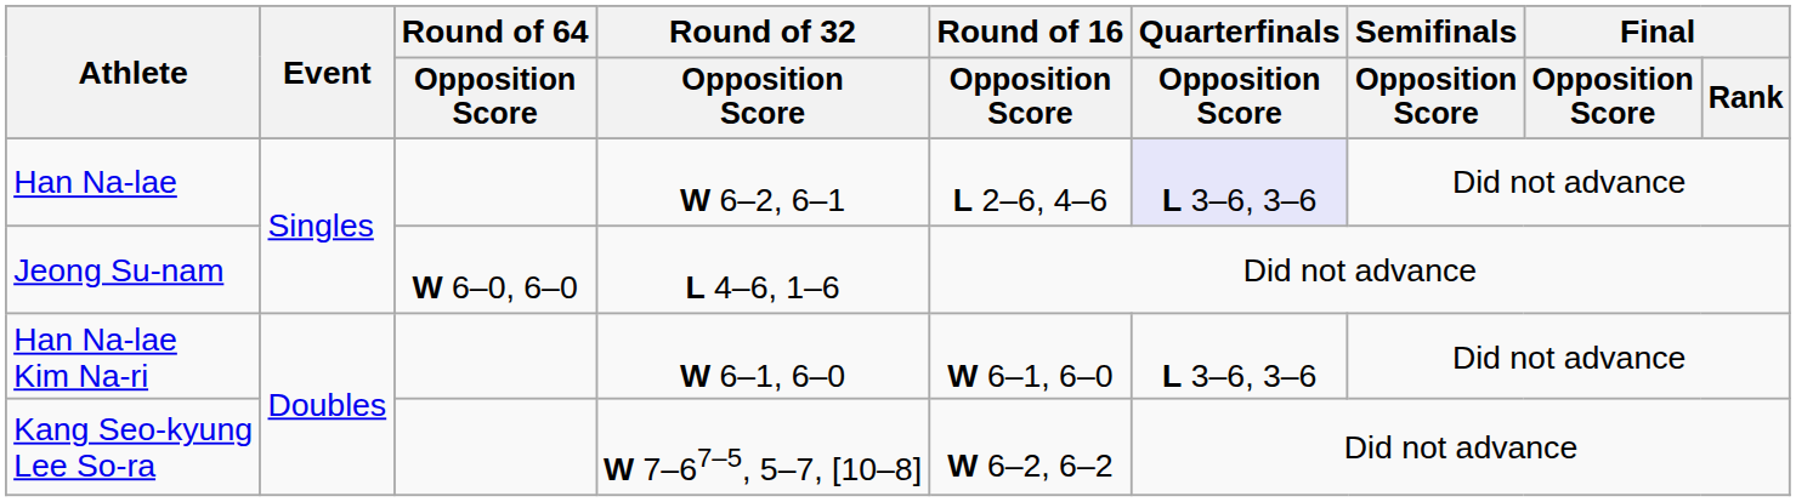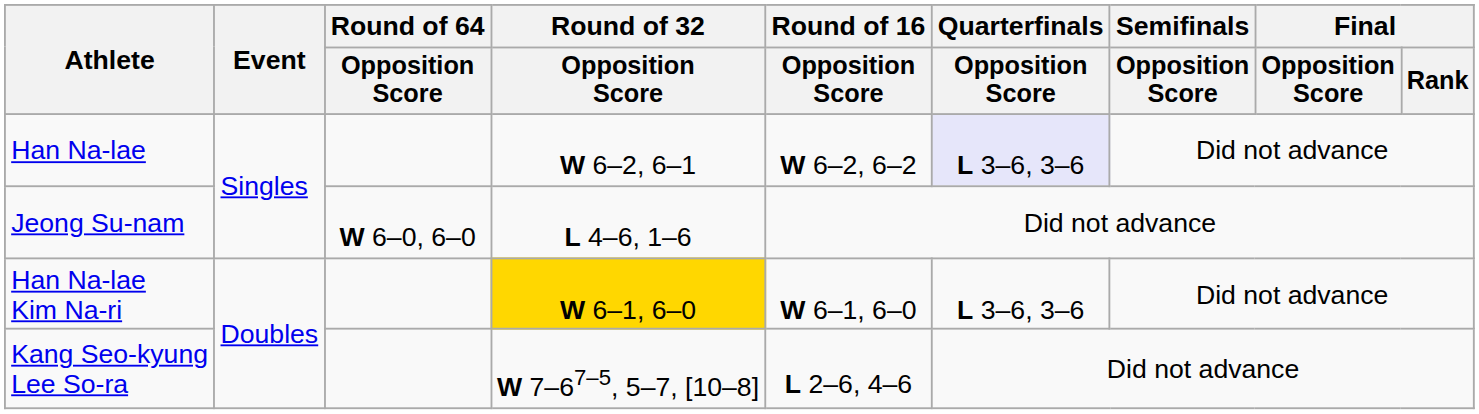Han Na-lae | Round of 16 / Opposition Score: L 2–6, 4–6 -> W 6–2, 6–2
Han Na-lae Kim Na-ri | Round of 32 / Opposition Score: no background -> gold background
Kang Seo-kyung Lee So-ra | Round of 16 / Opposition Score: W 6–2, 6–2 -> L 2–6, 4–6
